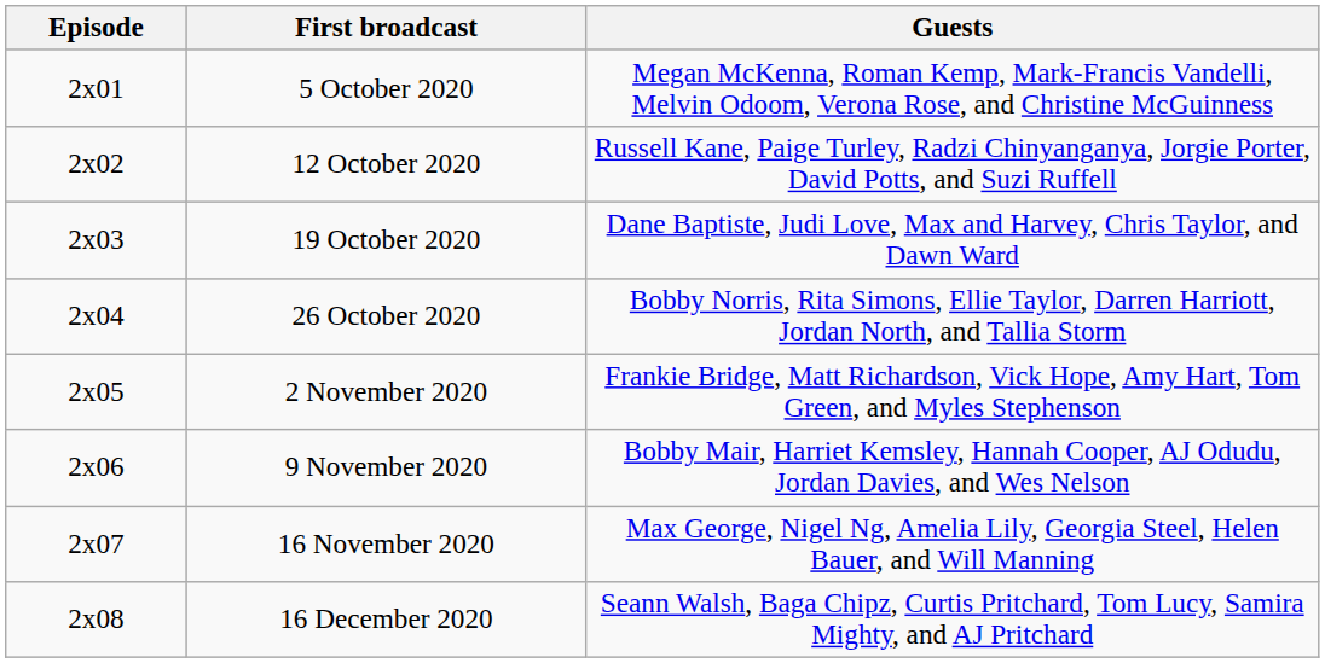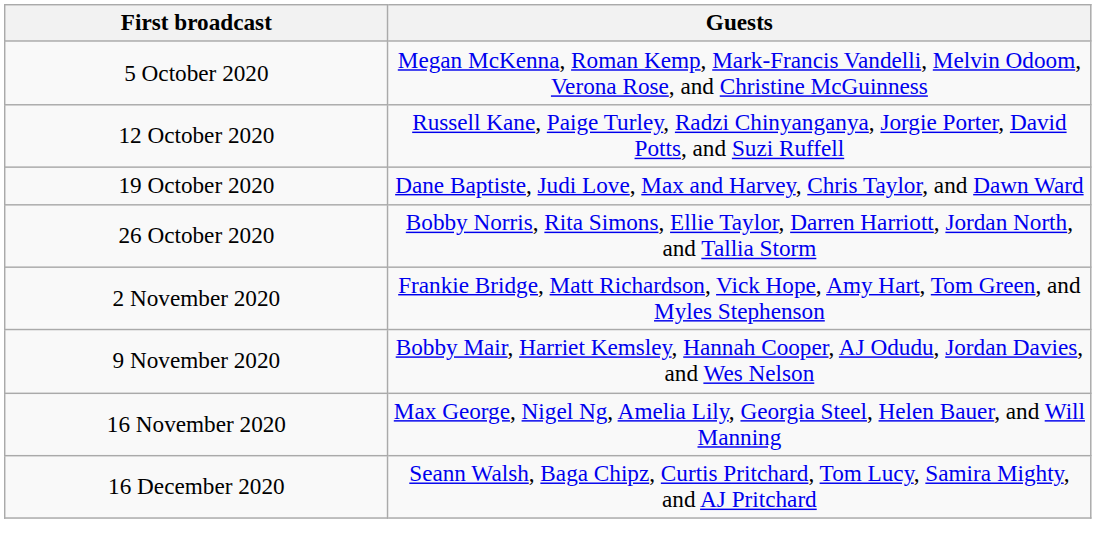- column: Episode | 2x01 | 2x02 | 2x03 | 2x04 | 2x05 | 2x06 | 2x07 | 2x08
